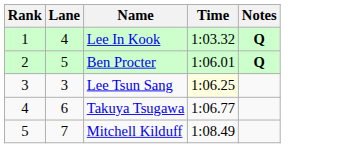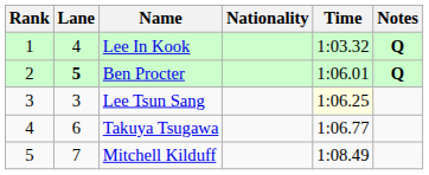+ column: Nationality
Ben Procter | Lane: normal -> bold
